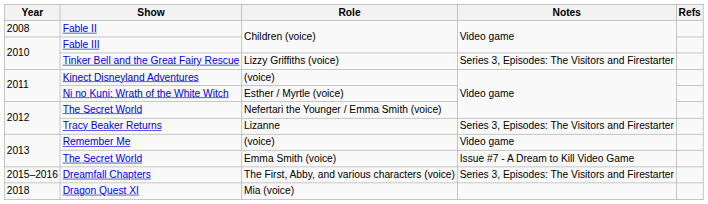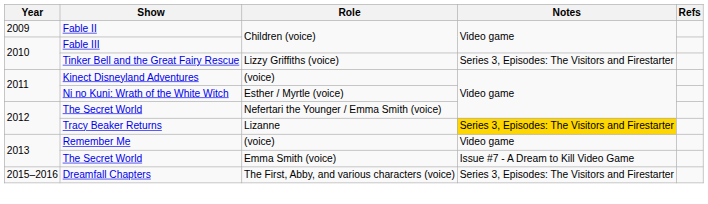Fable II | Year: 2008 -> 2009
Tracy Beaker Returns | Notes: no background -> gold background
- row: 2018 | Dragon Quest XI | Mia (voice)
